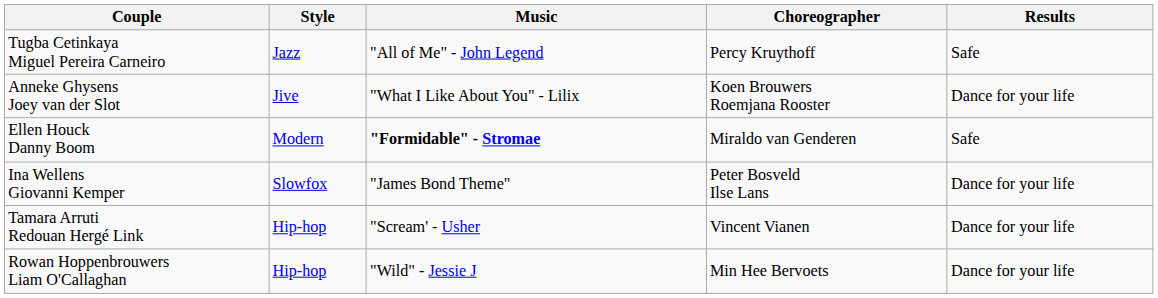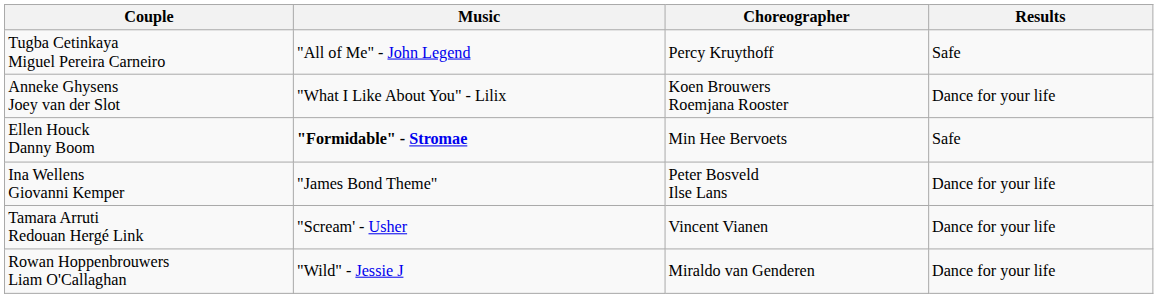- column: Style | Jazz | Jive | Modern | Slowfox | Hip-hop | Hip-hop
Ellen Houck Danny Boom | Choreographer: Miraldo van Genderen -> Min Hee Bervoets
Rowan Hoppenbrouwers Liam O'Callaghan | Choreographer: Min Hee Bervoets -> Miraldo van Genderen
